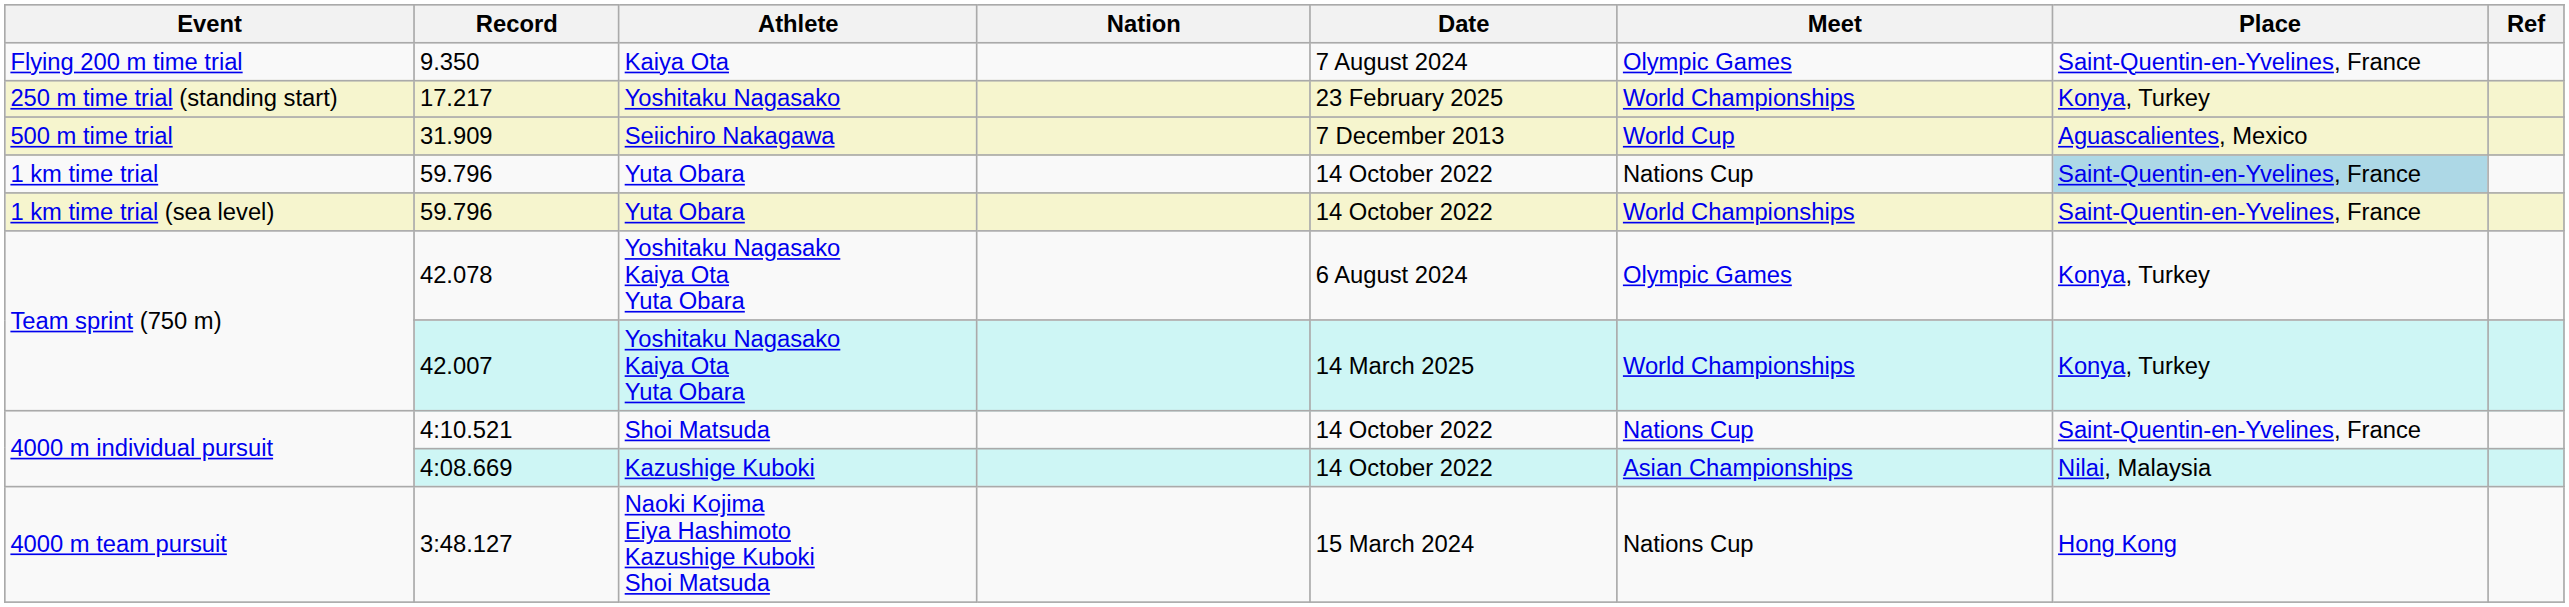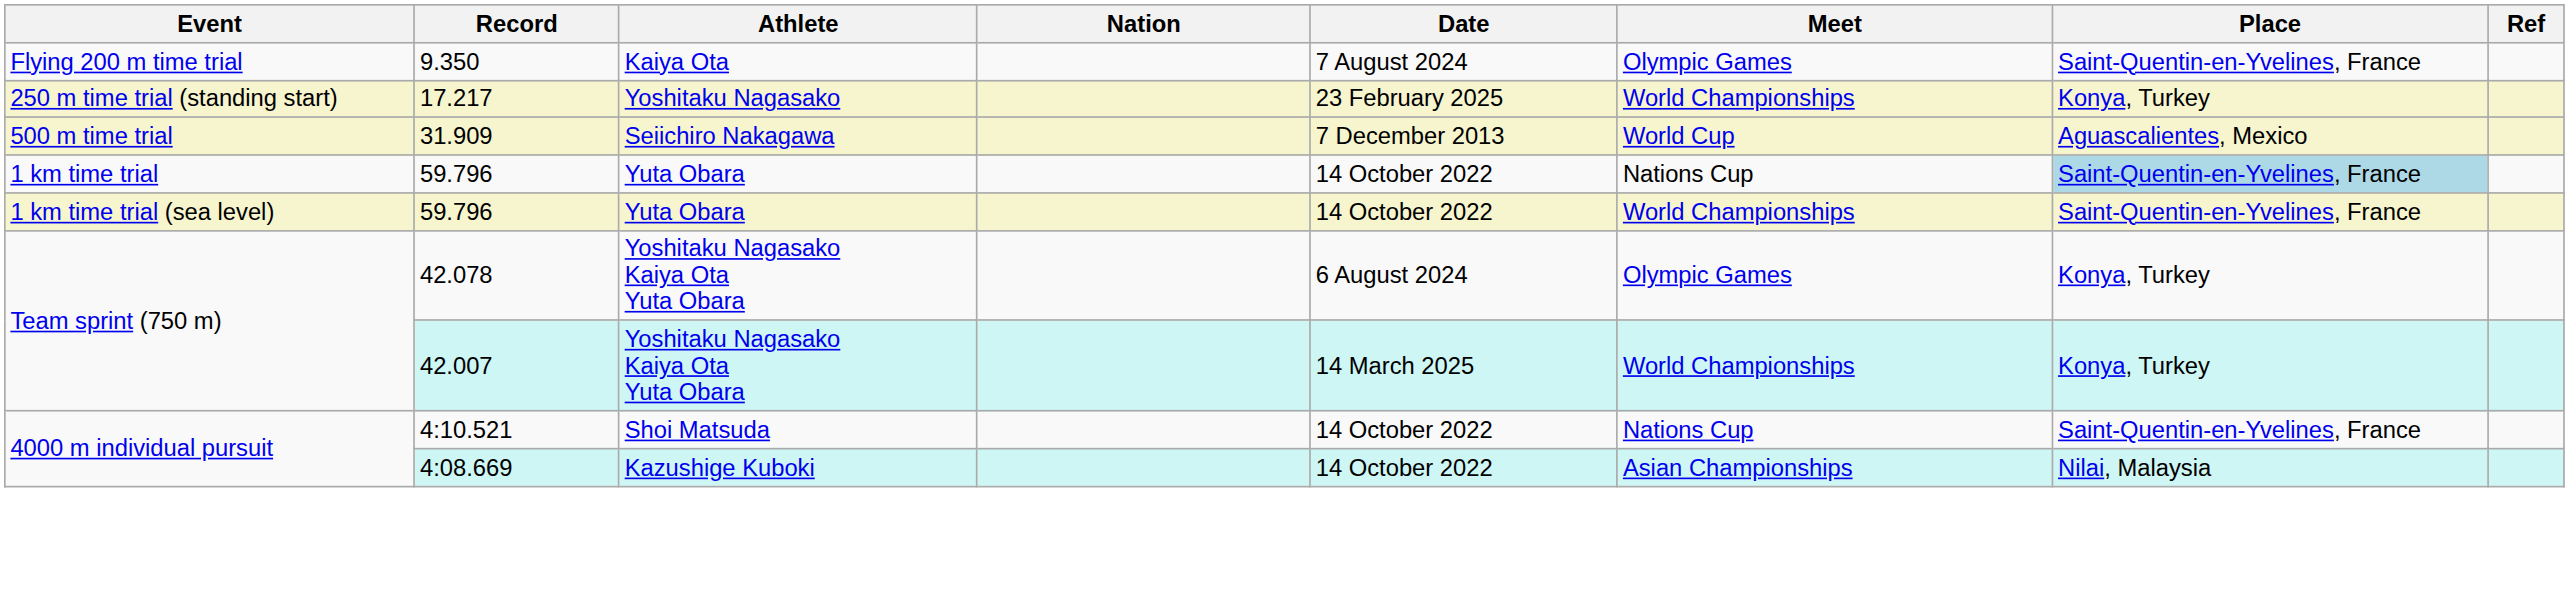- row: 4000 m team pursuit | 3:48.127 | Naoki Kojima Eiya Hashimoto Kazushige Kuboki Shoi Matsuda | 15 March 2024 | Nations Cup | Hong Kong
